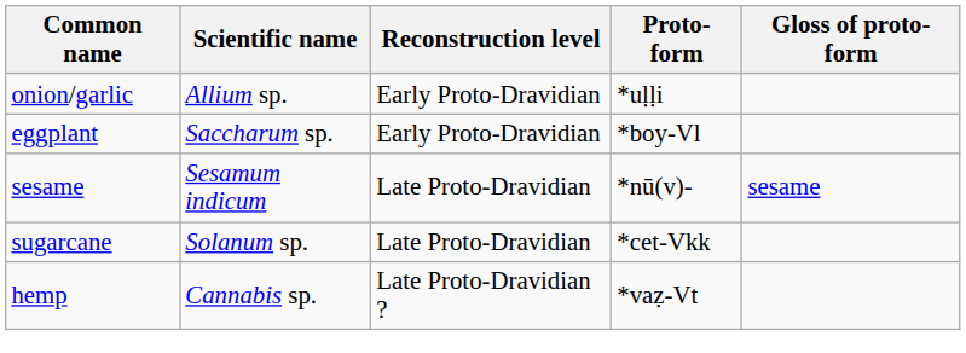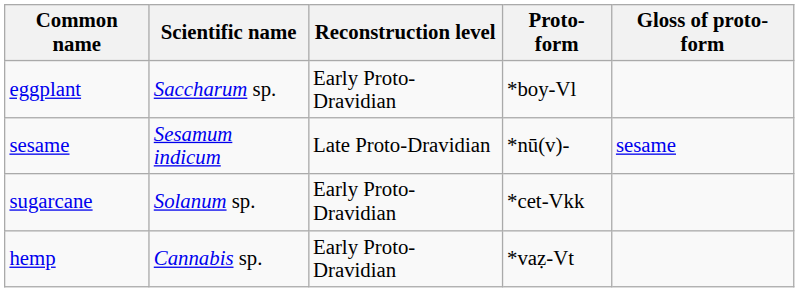- row: onion/garlic | Allium sp. | Early Proto-Dravidian | *uḷḷi
sugarcane | Reconstruction level: Late Proto-Dravidian -> Early Proto-Dravidian
hemp | Reconstruction level: Late Proto-Dravidian ? -> Early Proto-Dravidian
